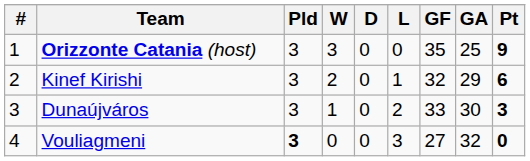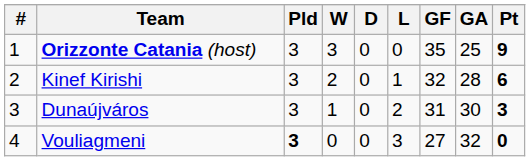Kinef Kirishi | GA: 29 -> 28
Dunaújváros | GF: 33 -> 31
